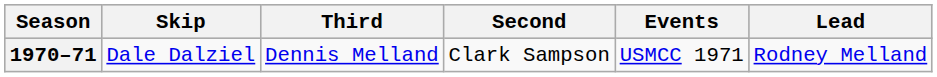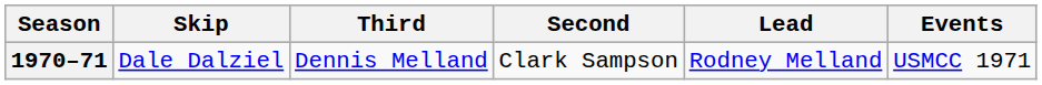columns swapped: Lead <-> Events
